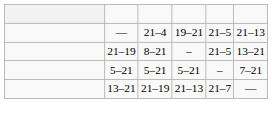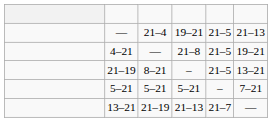+ row: 4–21 | — | 21–8 | 21–5 | 19–21
